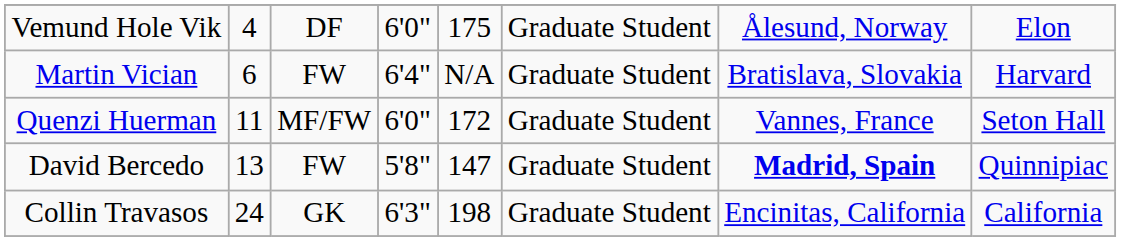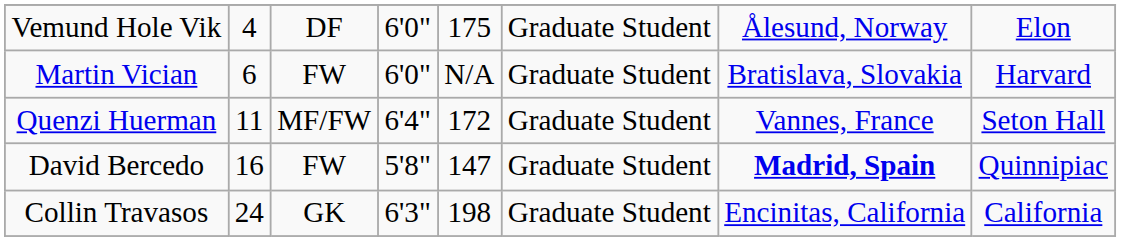Martin Vician | column 4: 6'4" -> 6'0"
Quenzi Huerman | column 4: 6'0" -> 6'4"
David Bercedo | column 2: 13 -> 16
